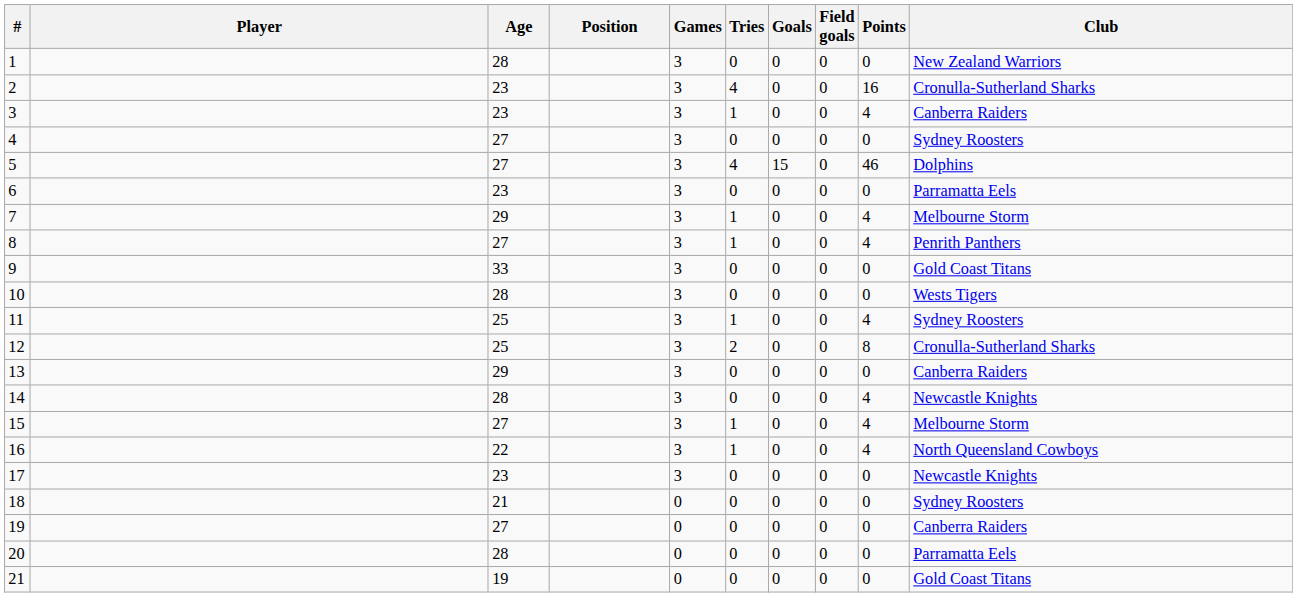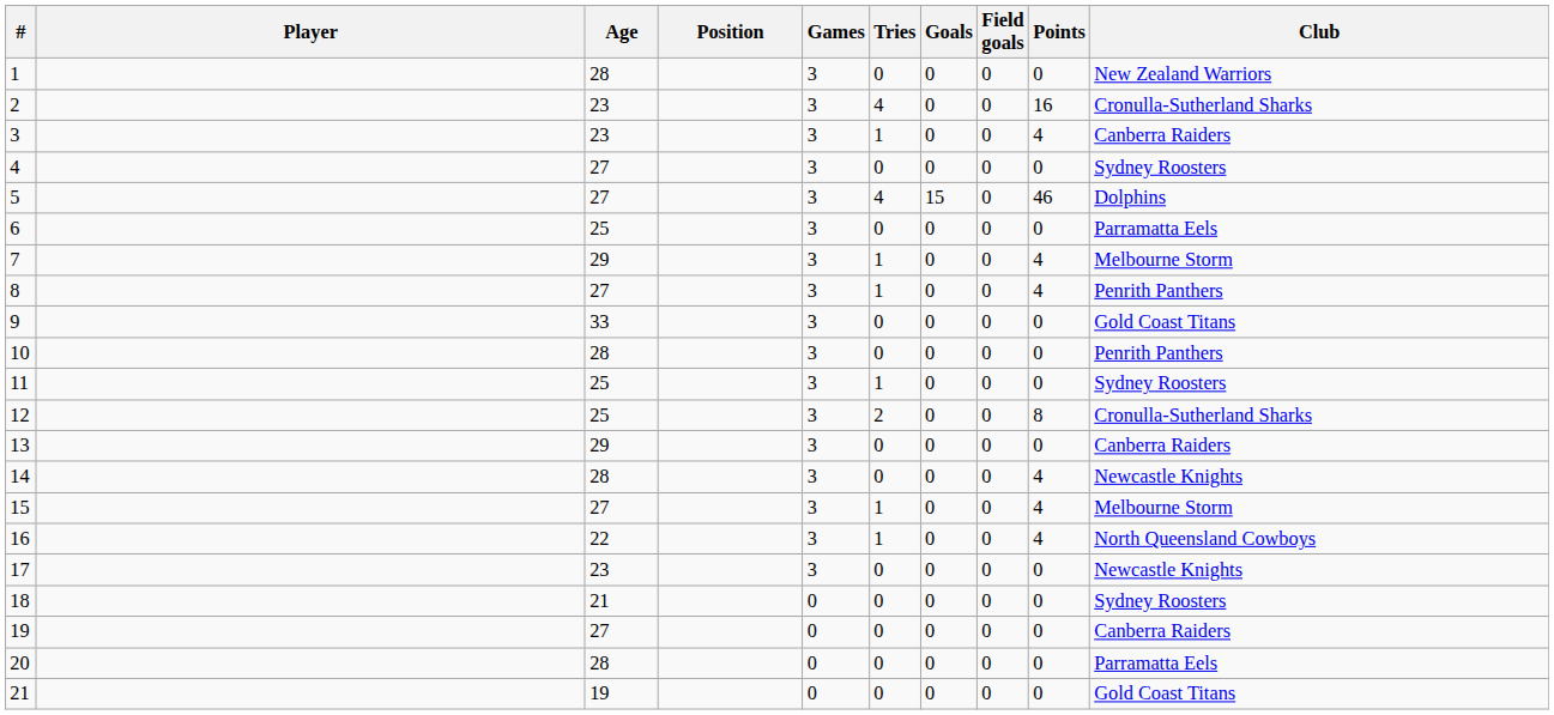6 | Age: 23 -> 25
10 | Club: Wests Tigers -> Penrith Panthers
11 | Points: 4 -> 0
